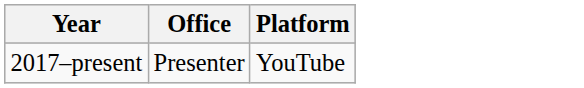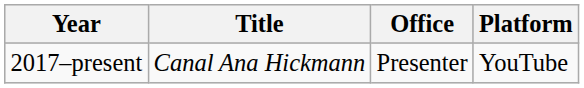+ column: Title | Canal Ana Hickmann
